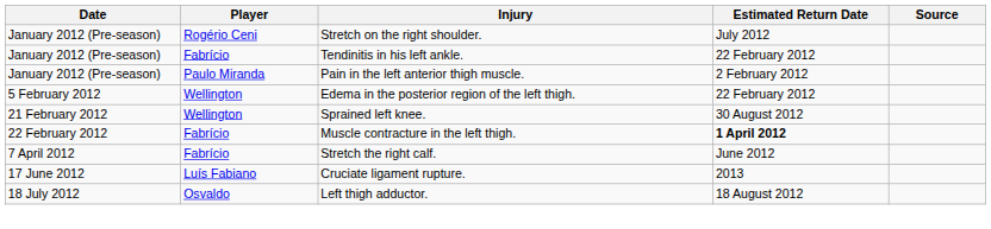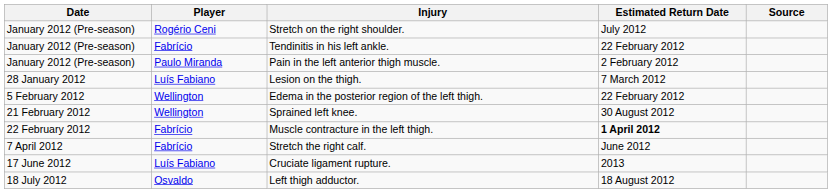+ row: 28 January 2012 | Luís Fabiano | Lesion on the thigh. | 7 March 2012
